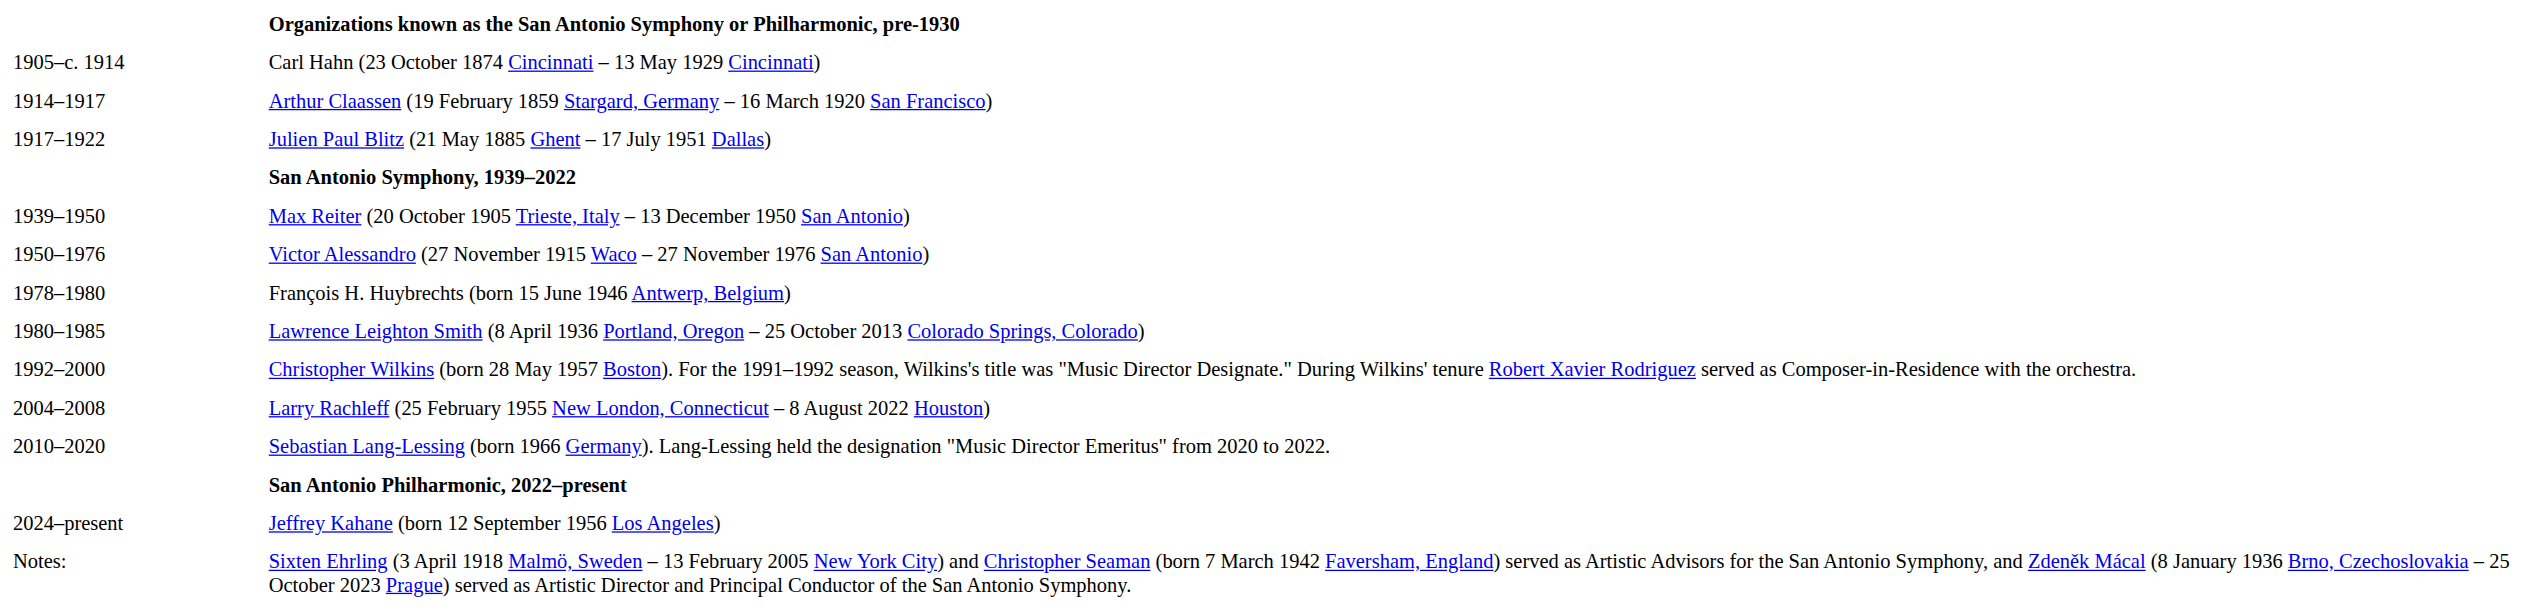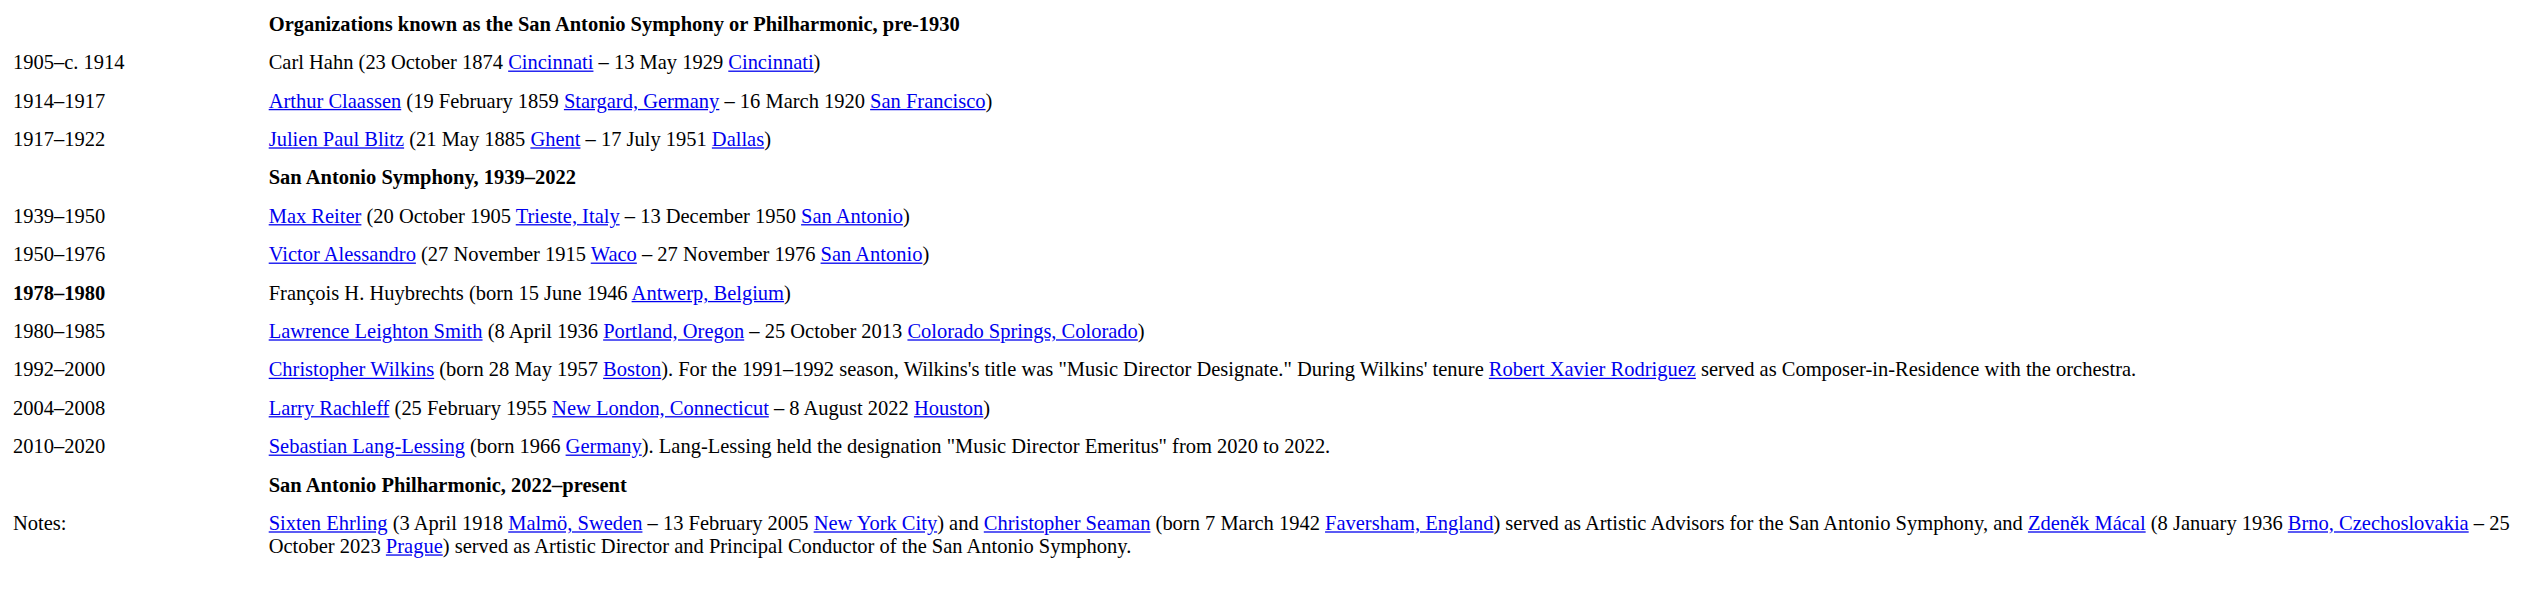François H. Huybrechts (born 15 June 1946 Antwerp, Belgium) | column 1: normal -> bold
- row: 2024–present | Jeffrey Kahane (born 12 September 1956 Los Angeles)
